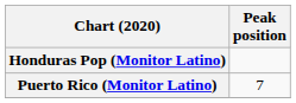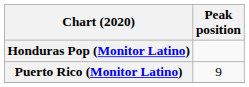Puerto Rico (Monitor Latino) | Peak position: 7 -> 9
